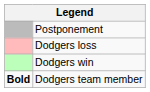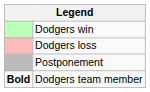rows swapped: Dodgers win <-> Postponement
